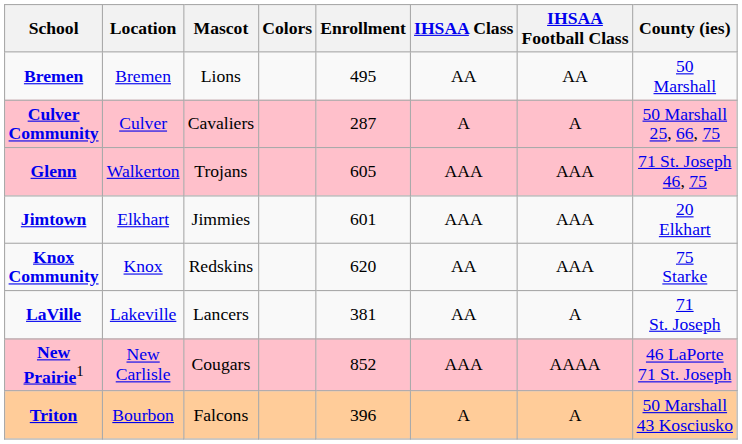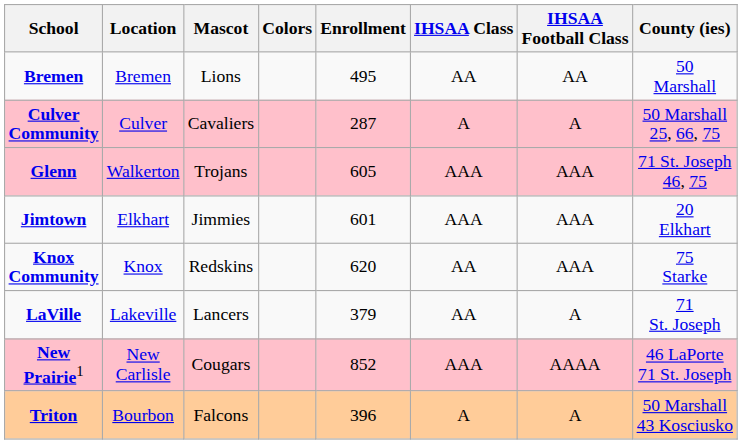LaVille | Enrollment: 381 -> 379
